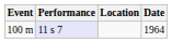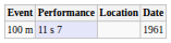100 m | Date: 1964 -> 1961
